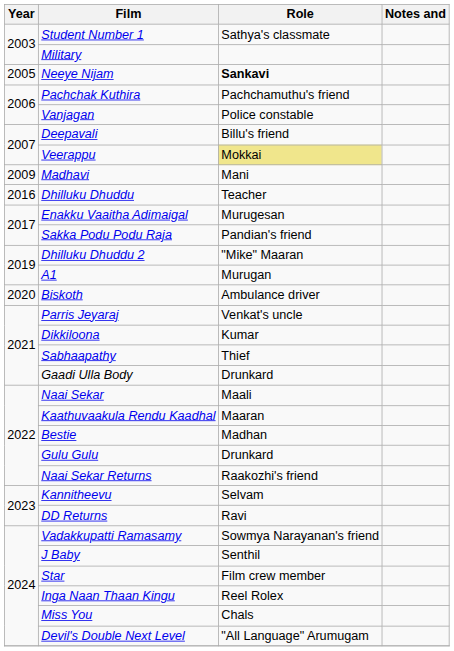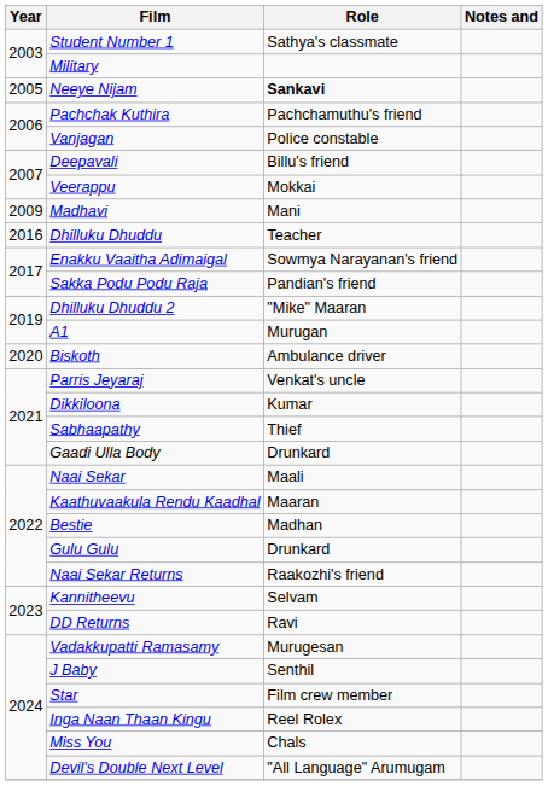Veerappu | Role: khaki background -> no background
Enakku Vaaitha Adimaigal | Role: Murugesan -> Sowmya Narayanan's friend
Vadakkupatti Ramasamy | Role: Sowmya Narayanan's friend -> Murugesan
